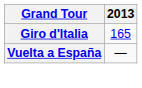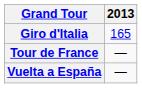+ row: Tour de France | —
